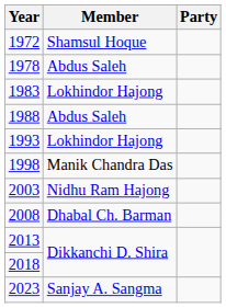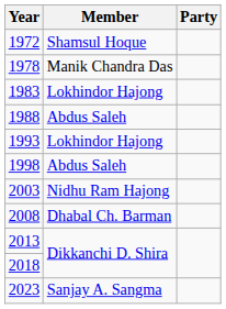1978 | Member: Abdus Saleh -> Manik Chandra Das
1998 | Member: Manik Chandra Das -> Abdus Saleh
